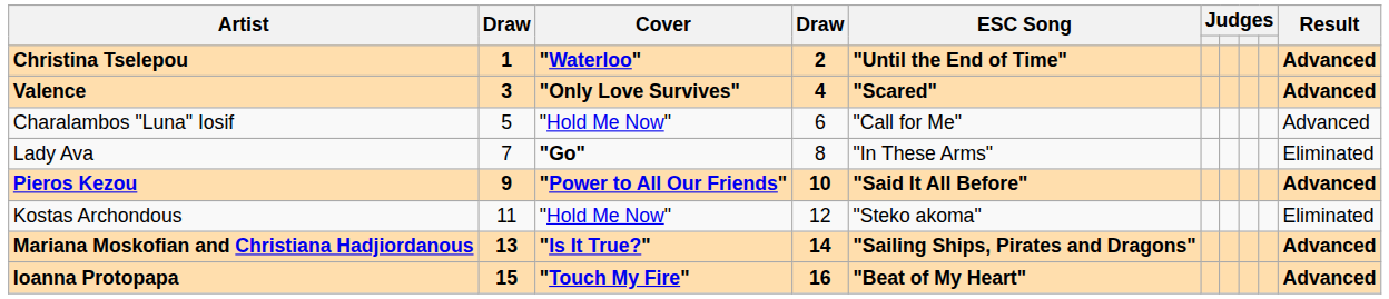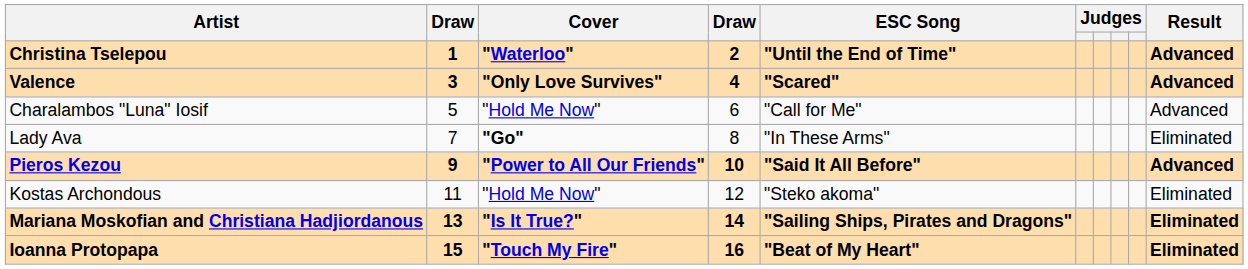Mariana Moskofian and Christiana Hadjiordanous | Result: Advanced -> Eliminated
Ioanna Protopapa | Result: Advanced -> Eliminated
